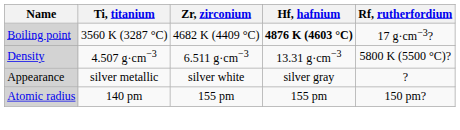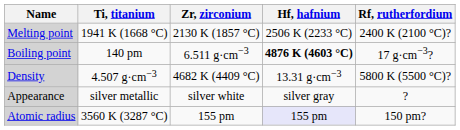+ row: Melting point | 1941 K (1668 °C) | 2130 K (1857 °C) | 2506 K (2233 °C) | 2400 K (2100 °C)?
Boiling point | Ti, titanium: 3560 K (3287 °C) -> 140 pm
Boiling point | Zr, zirconium: 4682 K (4409 °C) -> 6.511 g·cm−3
Density | Zr, zirconium: 6.511 g·cm−3 -> 4682 K (4409 °C)
Atomic radius | Ti, titanium: 140 pm -> 3560 K (3287 °C)
Atomic radius | Hf, hafnium: no background -> lavender background
